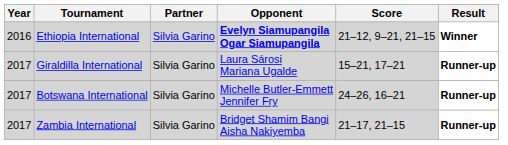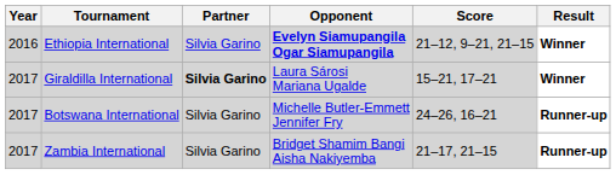Giraldilla International | Partner: normal -> bold
Giraldilla International | Result: Runner-up -> Winner
